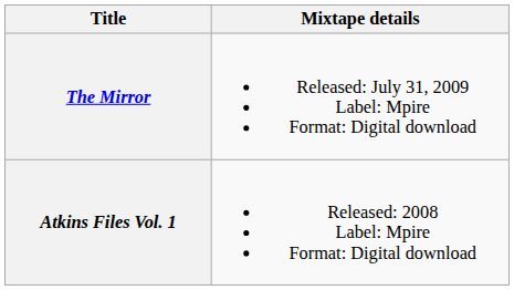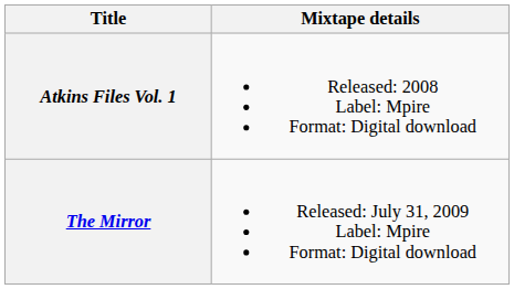rows swapped: Atkins Files Vol. 1 <-> The Mirror
